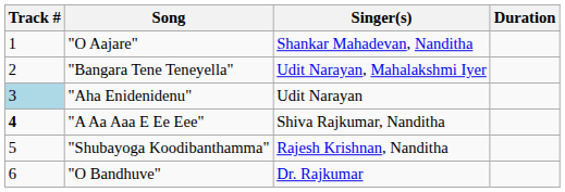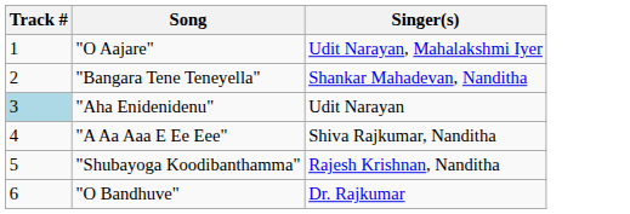- column: Duration
"O Aajare" | Singer(s): Shankar Mahadevan, Nanditha -> Udit Narayan, Mahalakshmi Iyer
"Bangara Tene Teneyella" | Singer(s): Udit Narayan, Mahalakshmi Iyer -> Shankar Mahadevan, Nanditha
"A Aa Aaa E Ee Eee" | Track #: bold -> normal
